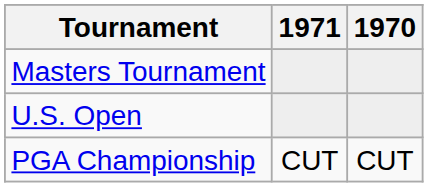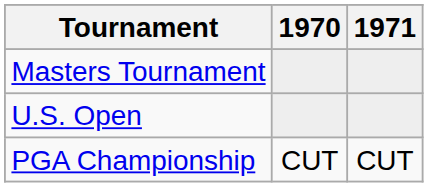columns swapped: 1970 <-> 1971
